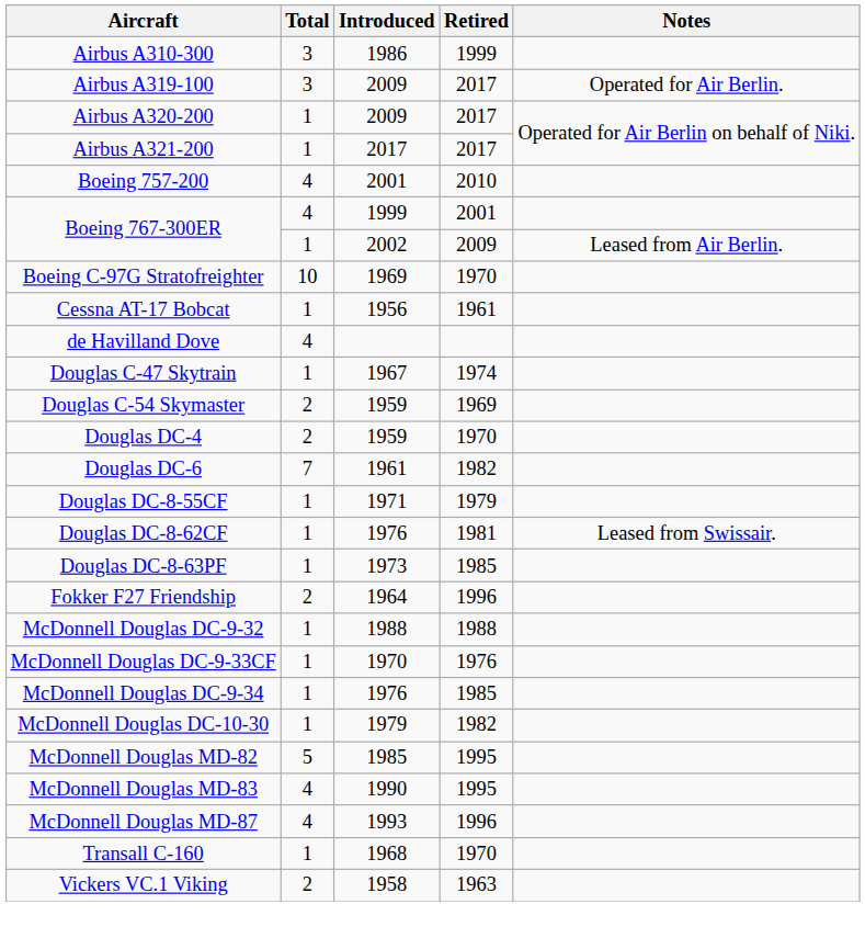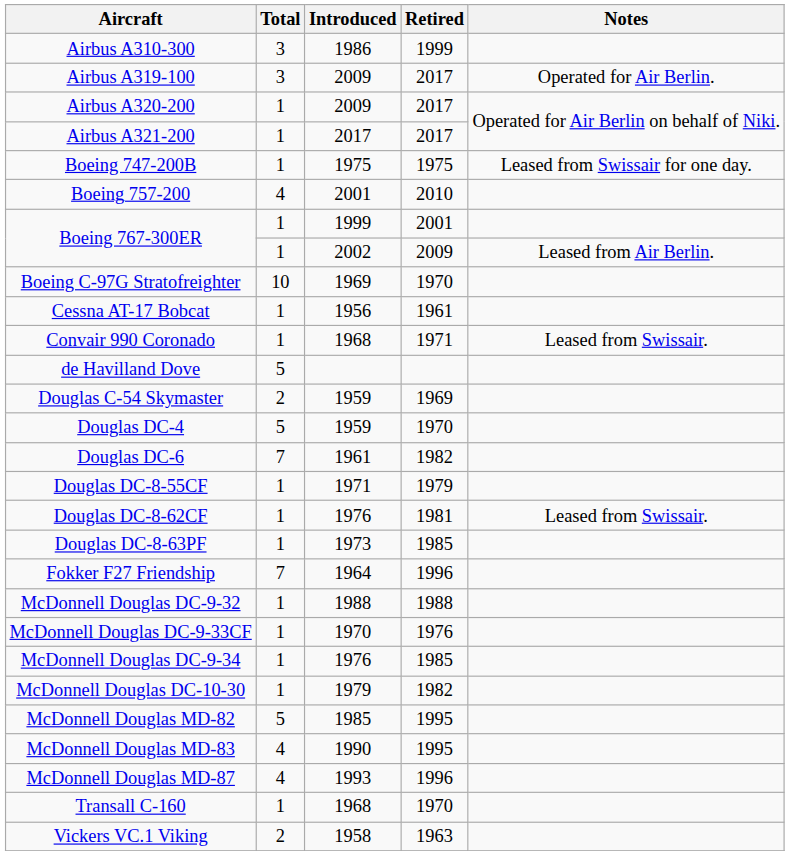+ row: Boeing 747-200B | 1 | 1975 | 1975 | Leased from Swissair for one day.
Boeing 767-300ER / 1999 | Total: 4 -> 1
+ row: Convair 990 Coronado | 1 | 1968 | 1971 | Leased from Swissair.
de Havilland Dove | Total: 4 -> 5
- row: Douglas C-47 Skytrain | 1 | 1967 | 1974
Douglas DC-4 | Total: 2 -> 5
Fokker F27 Friendship | Total: 2 -> 7
